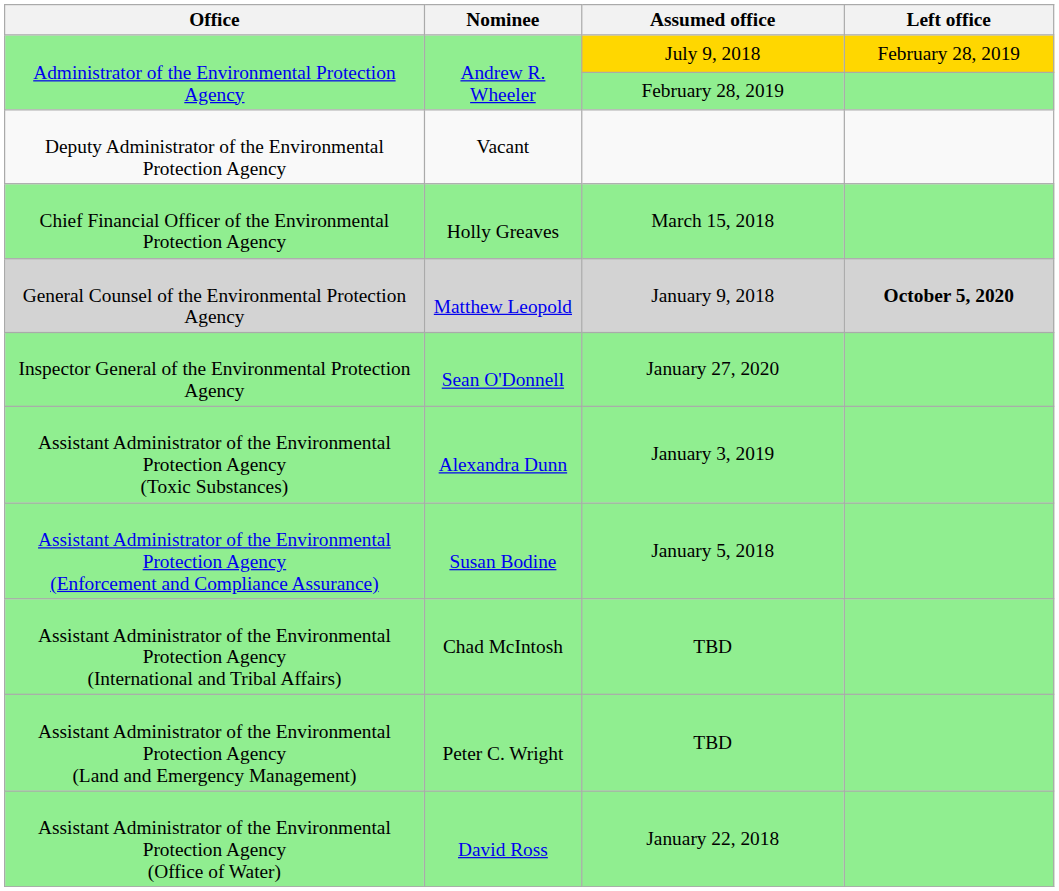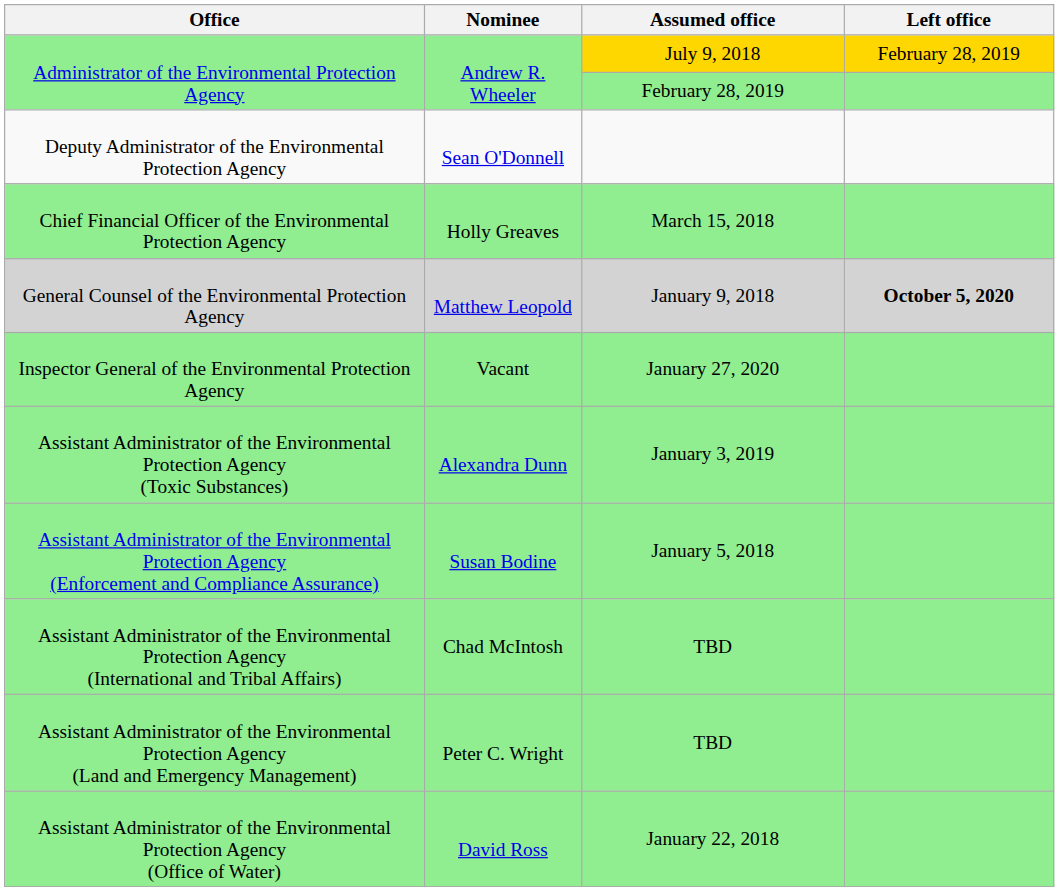Deputy Administrator of the Environmental Protection Agency | Nominee: Vacant -> Sean O'Donnell
Inspector General of the Environmental Protection Agency | Nominee: Sean O'Donnell -> Vacant
